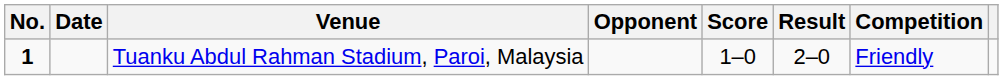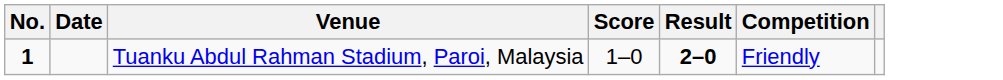- column: Opponent
Tuanku Abdul Rahman Stadium, Paroi, Malaysia | Result: normal -> bold
